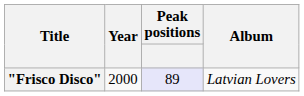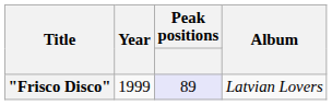"Frisco Disco" | Year: 2000 -> 1999
